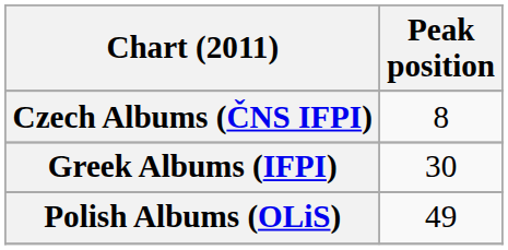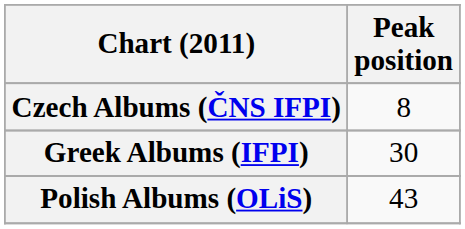Polish Albums (OLiS) | Peak position: 49 -> 43
